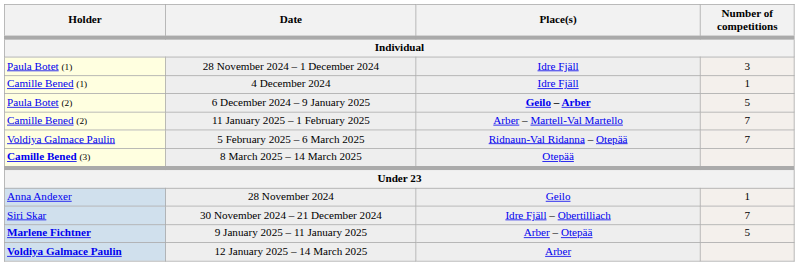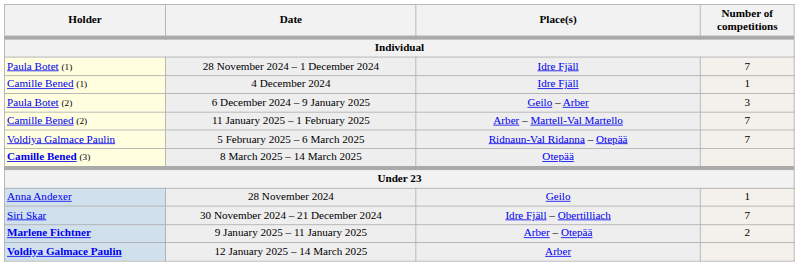28 November 2024 – 1 December 2024 | Number of competitions / Individual: 3 -> 7
6 December 2024 – 9 January 2025 | Place(s) / Individual: bold -> normal
6 December 2024 – 9 January 2025 | Number of competitions / Individual: 5 -> 3
9 January 2025 – 11 January 2025 | Number of competitions / Individual: 5 -> 2
